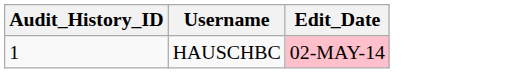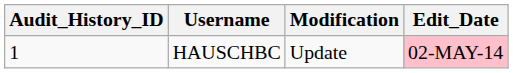+ column: Modification | Update
